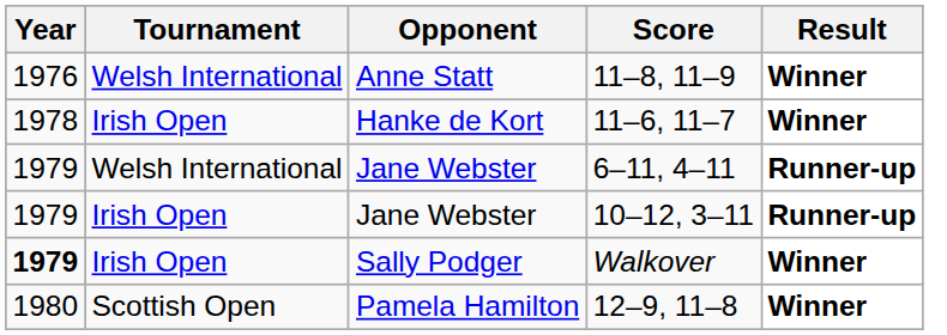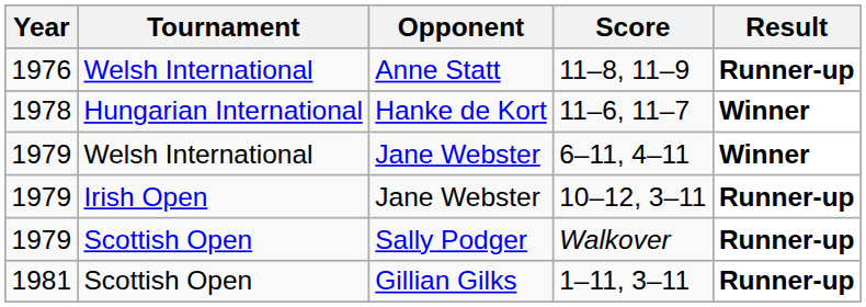11–8, 11–9 | Result: Winner -> Runner-up
11–6, 11–7 | Tournament: Irish Open -> Hungarian International
6–11, 4–11 | Result: Runner-up -> Winner
Walkover | Year: bold -> normal
Walkover | Tournament: Irish Open -> Scottish Open
Walkover | Result: Winner -> Runner-up
- row: 1980 | Scottish Open | Pamela Hamilton | 12–9, 11–8 | Winner
+ row: 1981 | Scottish Open | Gillian Gilks | 1–11, 3–11 | Runner-up
